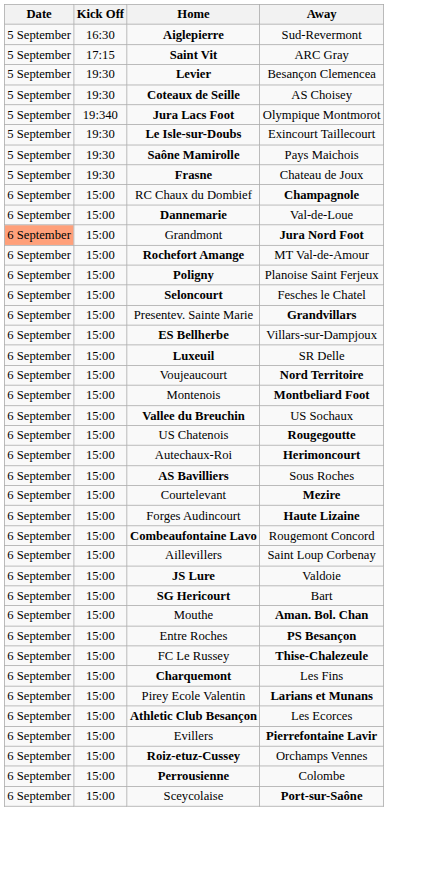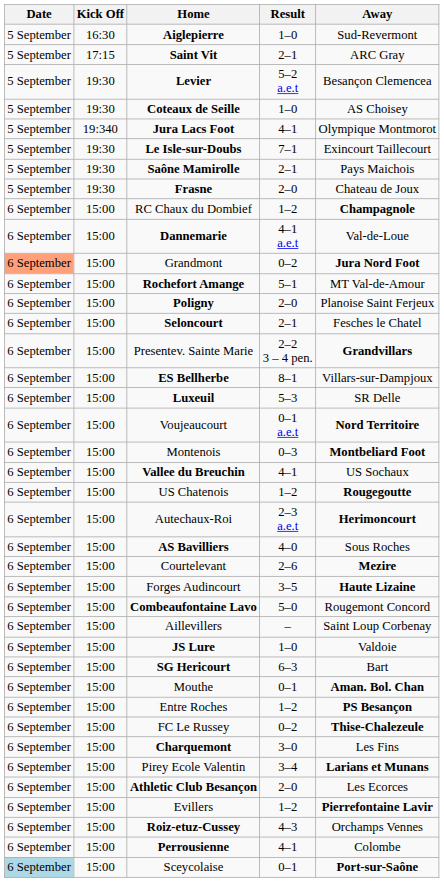+ column: Result | 1–0 | 2–1 | 5–2 a.e.t | 1–0 | 4–1 | 7–1 | 2–1 | 2–0 | 1–2 | 4–1 a.e.t | 0–2 | 5–1 | 2–0 | 2–1 | 2–2 3 – 4 pen. | 8–1 | 5–3 | 0–1 a.e.t | 0–3 | 4–1 | 1–2 | 2–3 a.e.t | 4–0 | 2–6 | 3–5 | 5–0 | – | 1–0 | 6–3 | 0–1 | 1–2 | 0–2 | 3–0 | 3–4 | 2–0 | 1–2 | 4–3 | 4–1 | 0–1
Sceycolaise | Date: no background -> lightblue background
